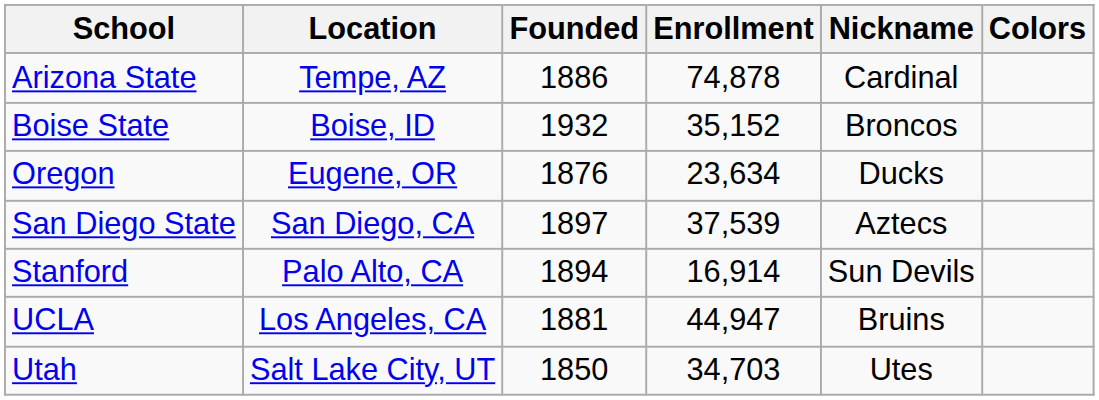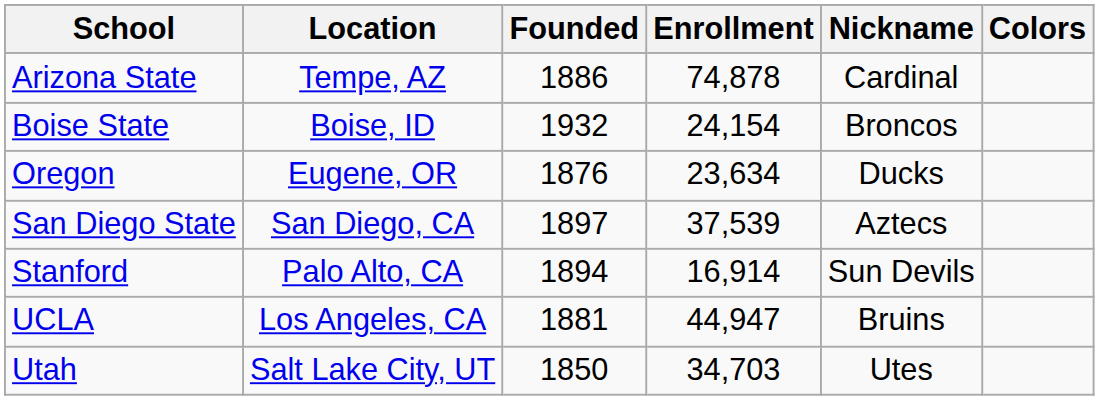Boise State | Enrollment: 35,152 -> 24,154
